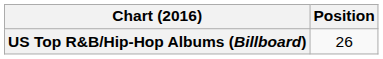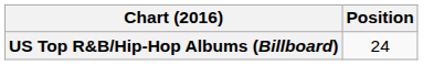US Top R&B/Hip-Hop Albums (Billboard) | Position: 26 -> 24
